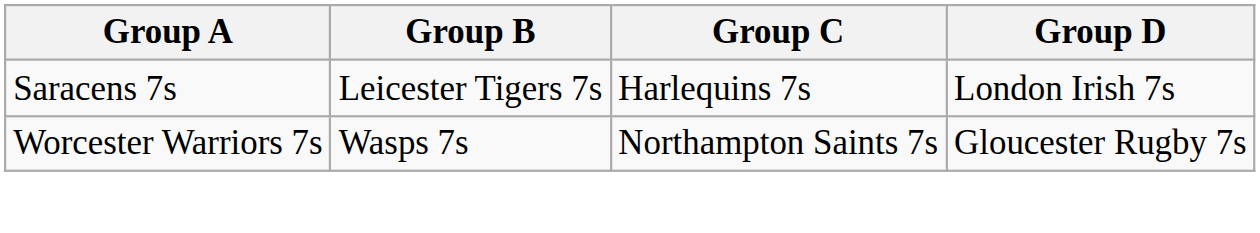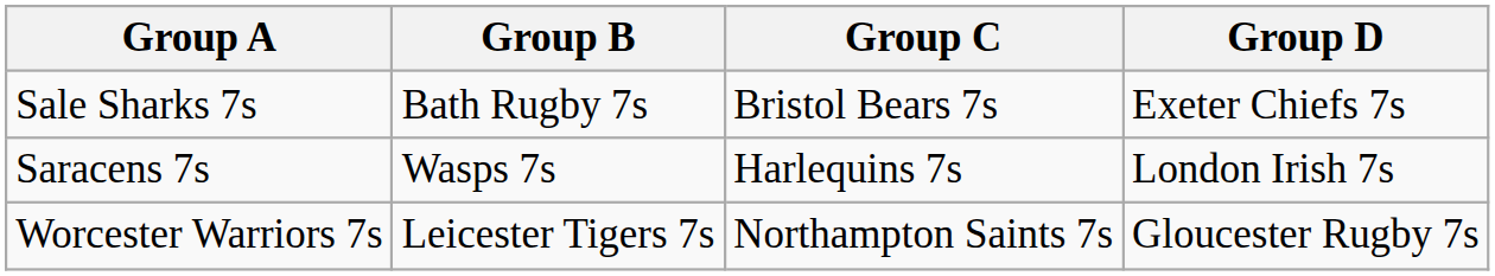+ row: Sale Sharks 7s | Bath Rugby 7s | Bristol Bears 7s | Exeter Chiefs 7s
Saracens 7s | Group B: Leicester Tigers 7s -> Wasps 7s
Worcester Warriors 7s | Group B: Wasps 7s -> Leicester Tigers 7s
